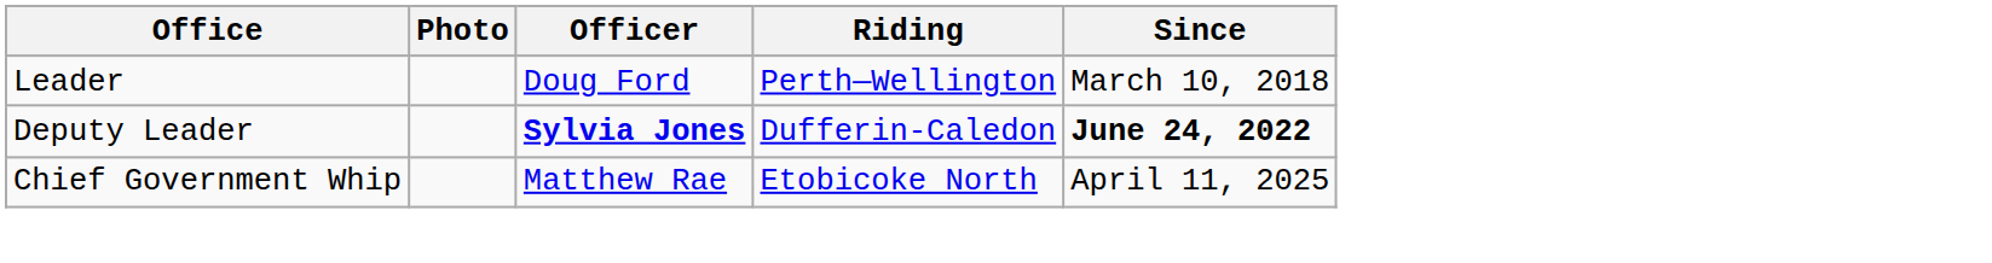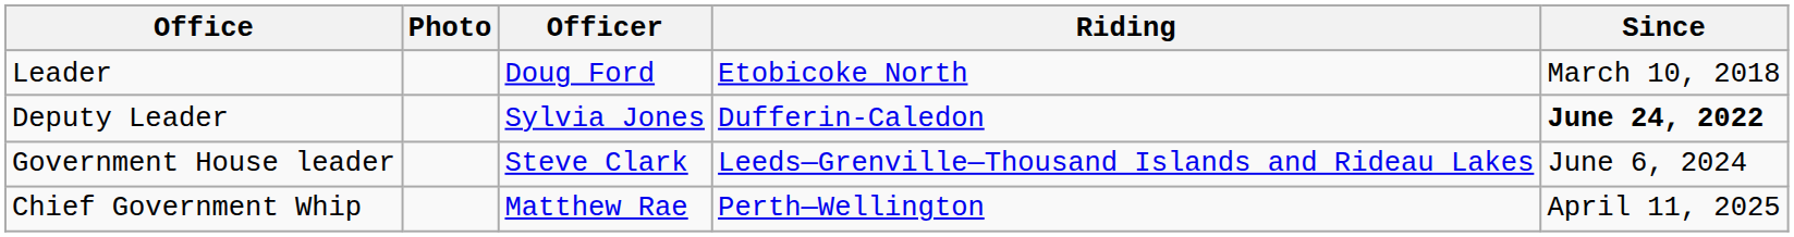Leader | Riding: Perth—Wellington -> Etobicoke North
Deputy Leader | Officer: bold -> normal
+ row: Government House leader | Steve Clark | Leeds—Grenville—Thousand Islands and Rideau Lakes | June 6, 2024
Chief Government Whip | Riding: Etobicoke North -> Perth—Wellington
